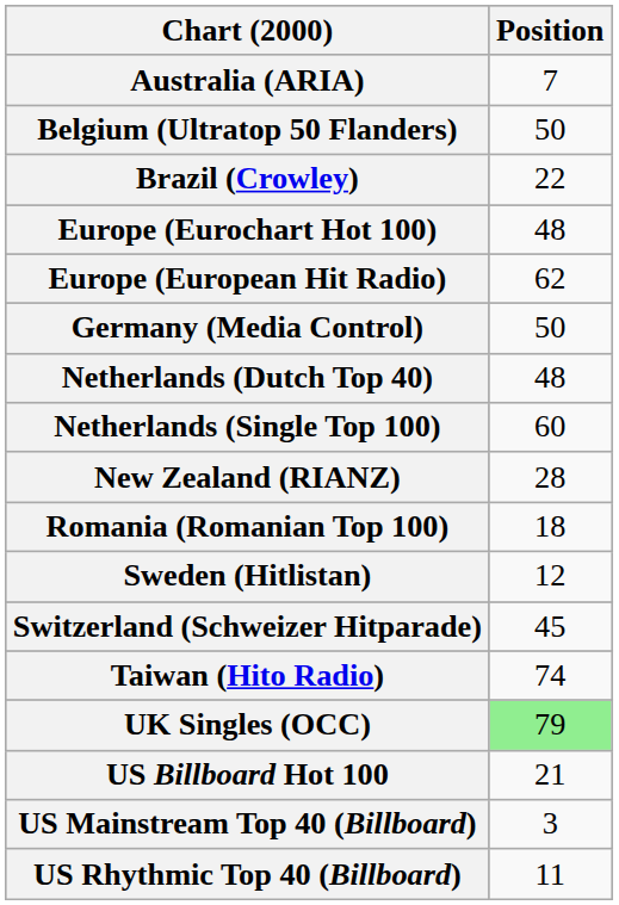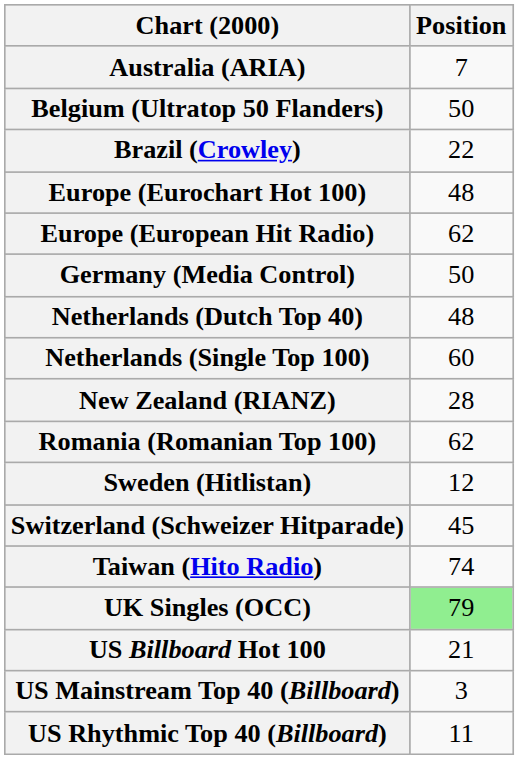Romania (Romanian Top 100) | Position: 18 -> 62
